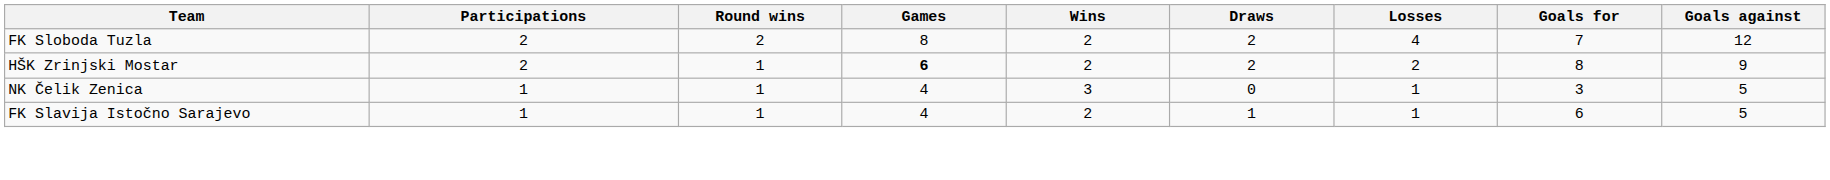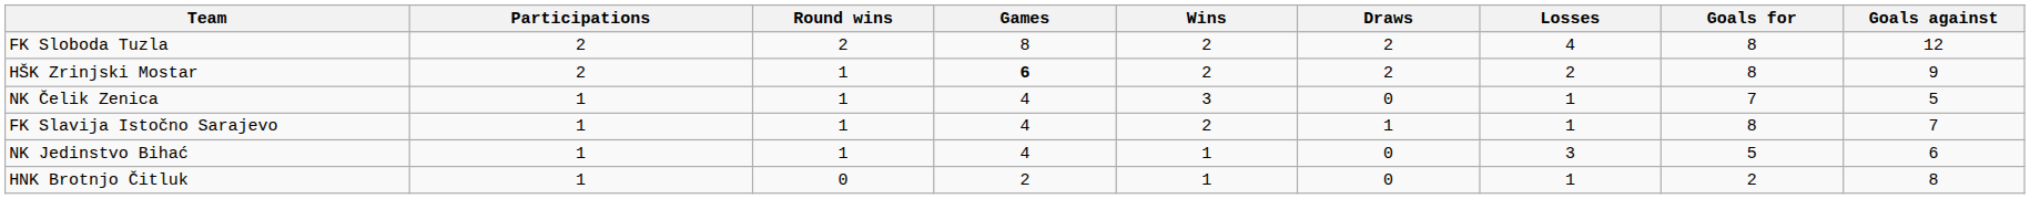FK Sloboda Tuzla | Goals for: 7 -> 8
NK Čelik Zenica | Goals for: 3 -> 7
FK Slavija Istočno Sarajevo | Goals for: 6 -> 8
FK Slavija Istočno Sarajevo | Goals against: 5 -> 7
+ row: NK Jedinstvo Bihać | 1 | 1 | 4 | 1 | 0 | 3 | 5 | 6
+ row: HNK Brotnjo Čitluk | 1 | 0 | 2 | 1 | 0 | 1 | 2 | 8
